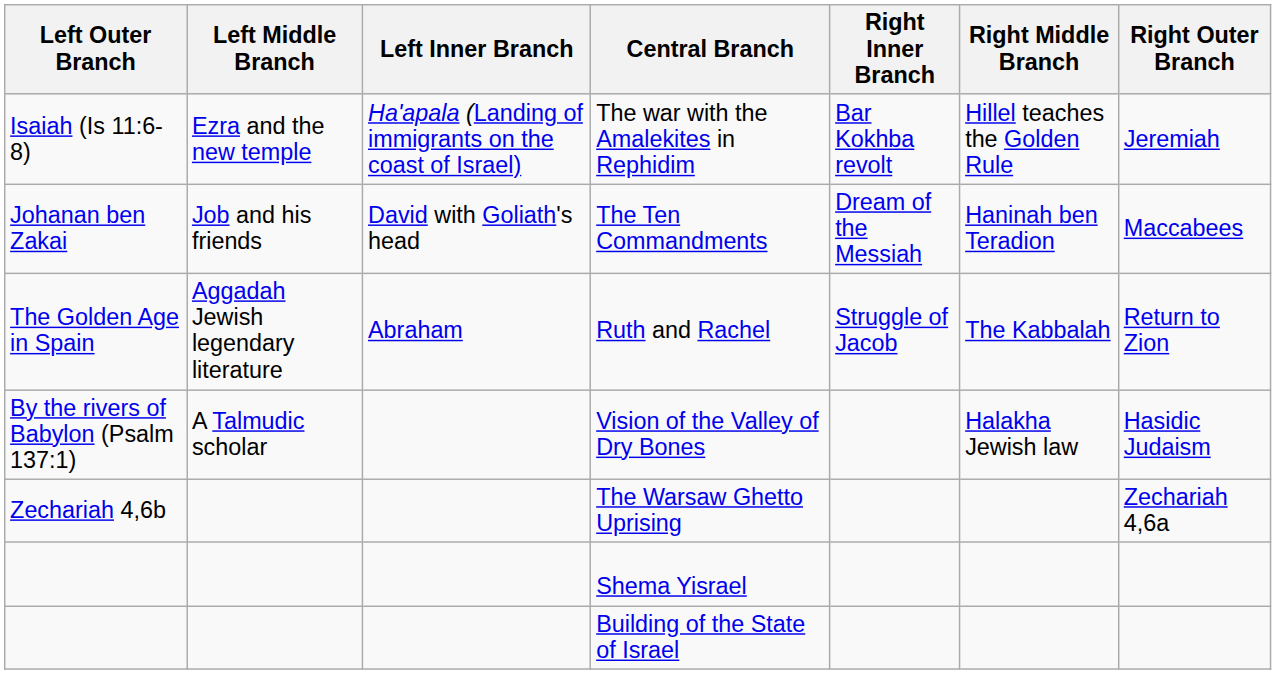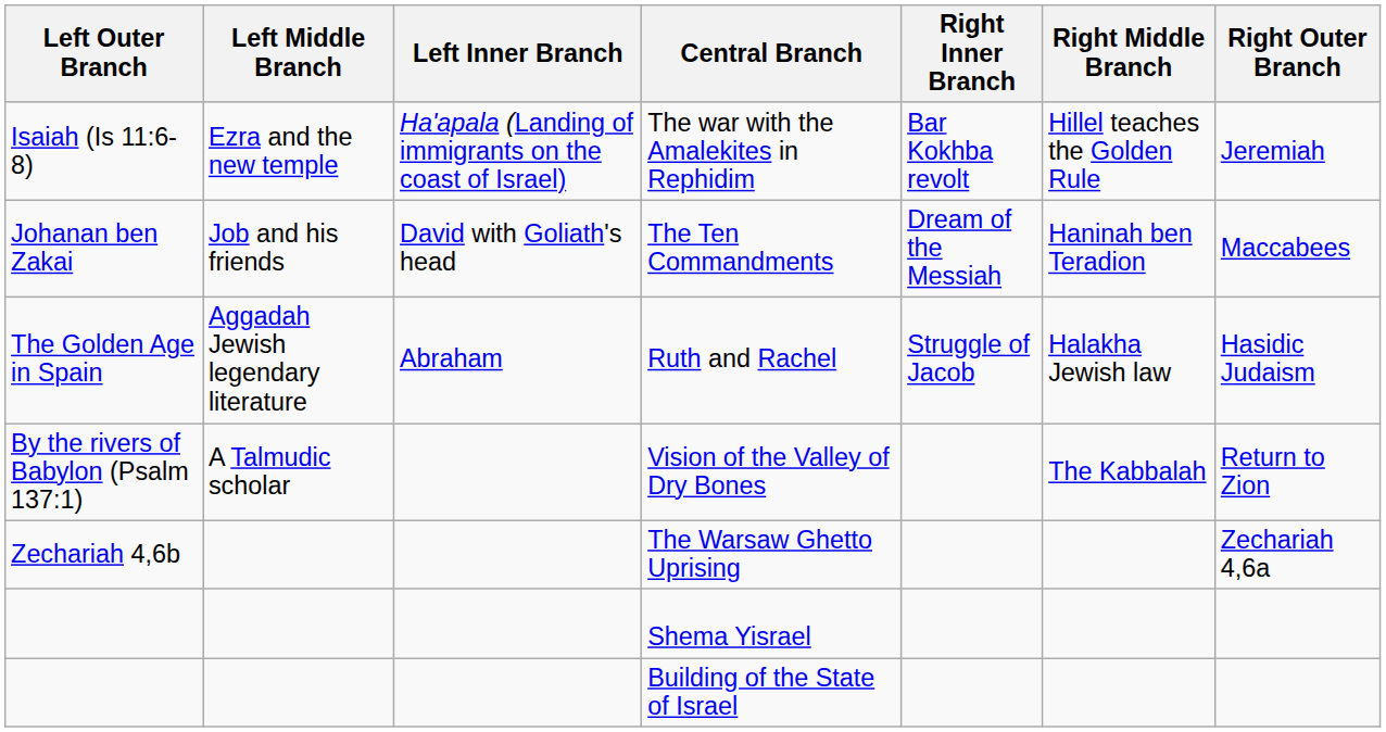Ruth and Rachel | Right Middle Branch: The Kabbalah -> Halakha Jewish law
Ruth and Rachel | Right Outer Branch: Return to Zion -> Hasidic Judaism
Vision of the Valley of Dry Bones | Right Middle Branch: Halakha Jewish law -> The Kabbalah
Vision of the Valley of Dry Bones | Right Outer Branch: Hasidic Judaism -> Return to Zion
